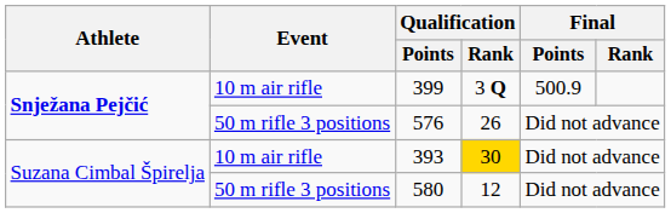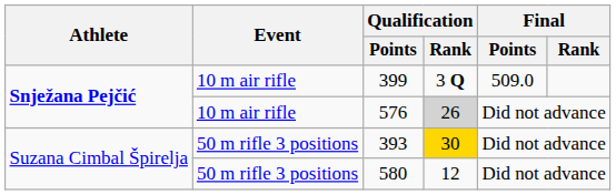399 | Final / Points: 500.9 -> 509.0
576 | Event: 50 m rifle 3 positions -> 10 m air rifle
576 | Qualification / Rank: no background -> lightgrey background
393 | Event: 10 m air rifle -> 50 m rifle 3 positions
